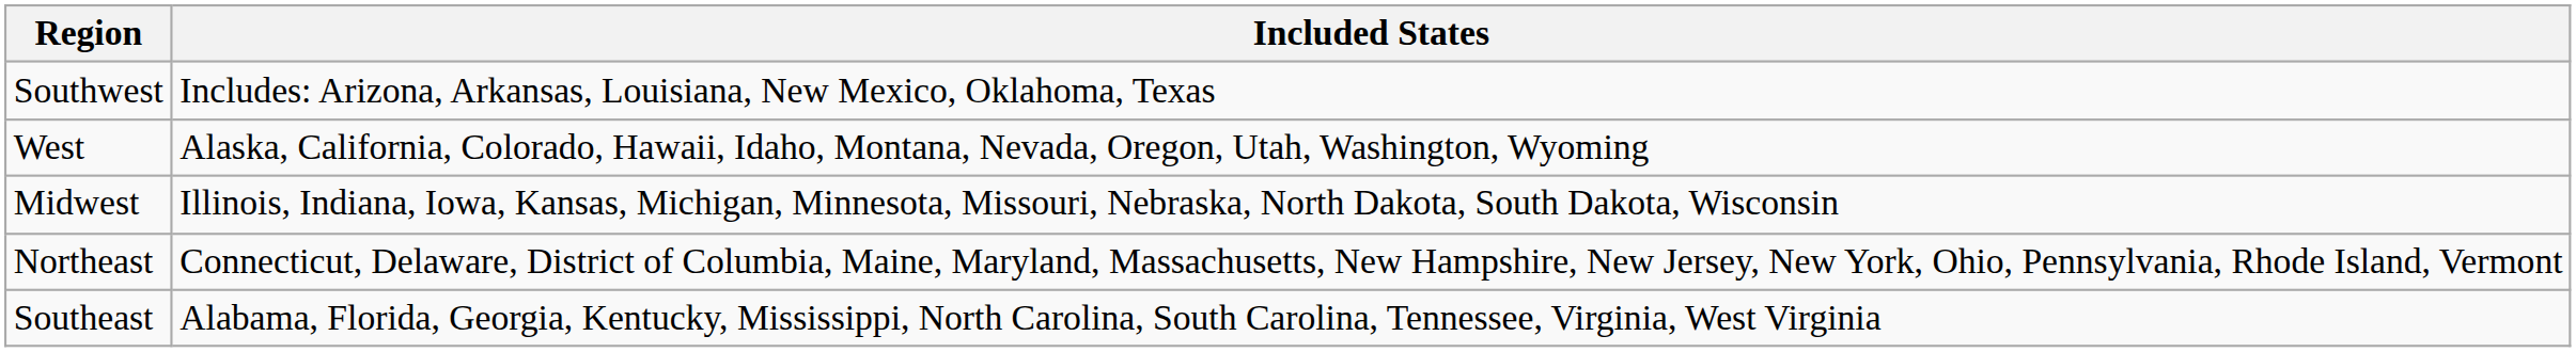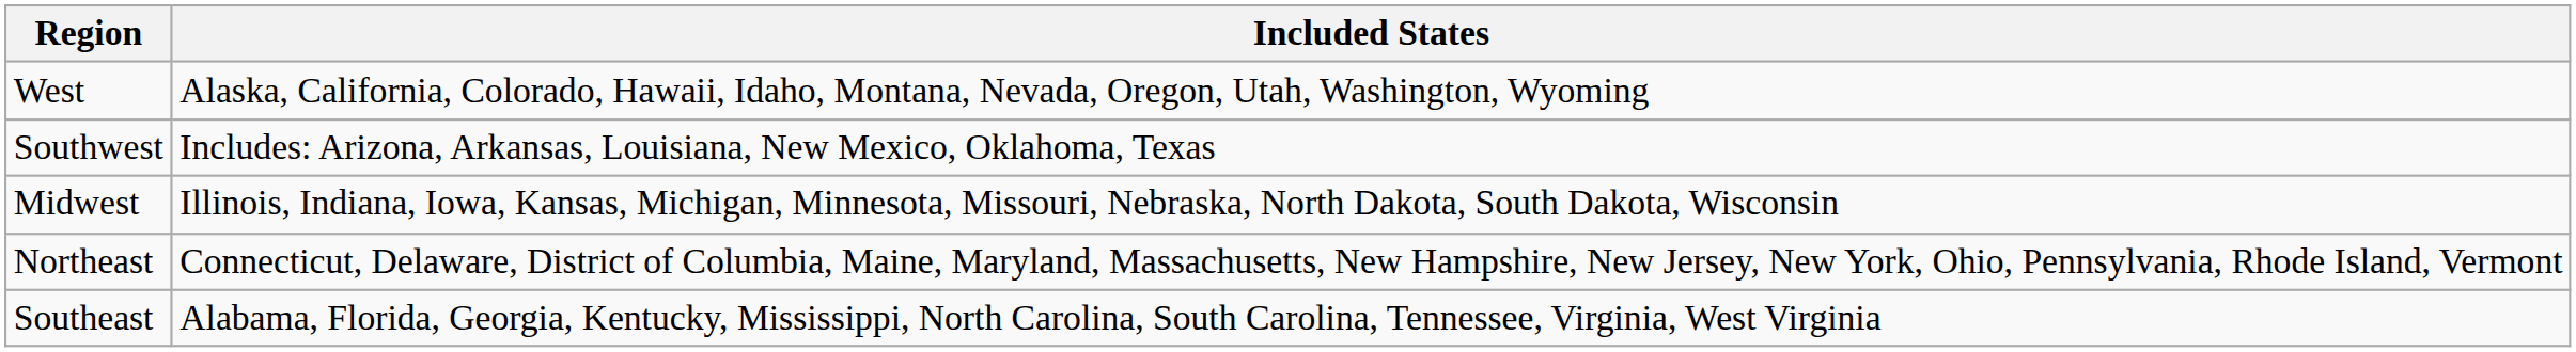rows swapped: West <-> Southwest
